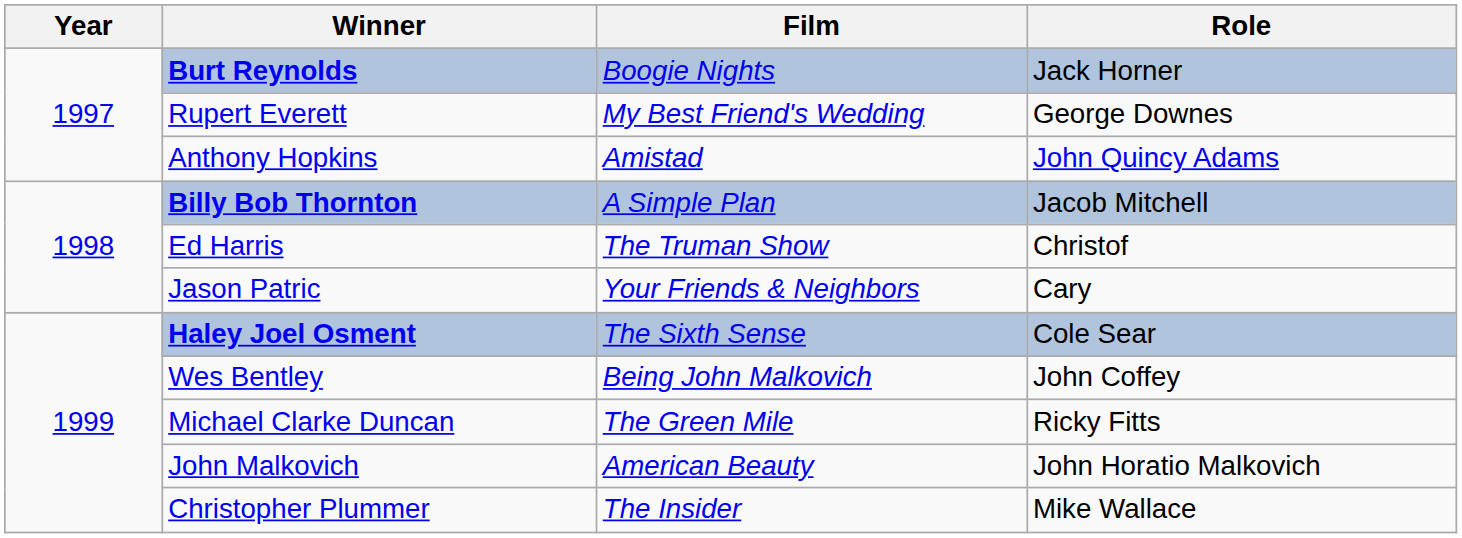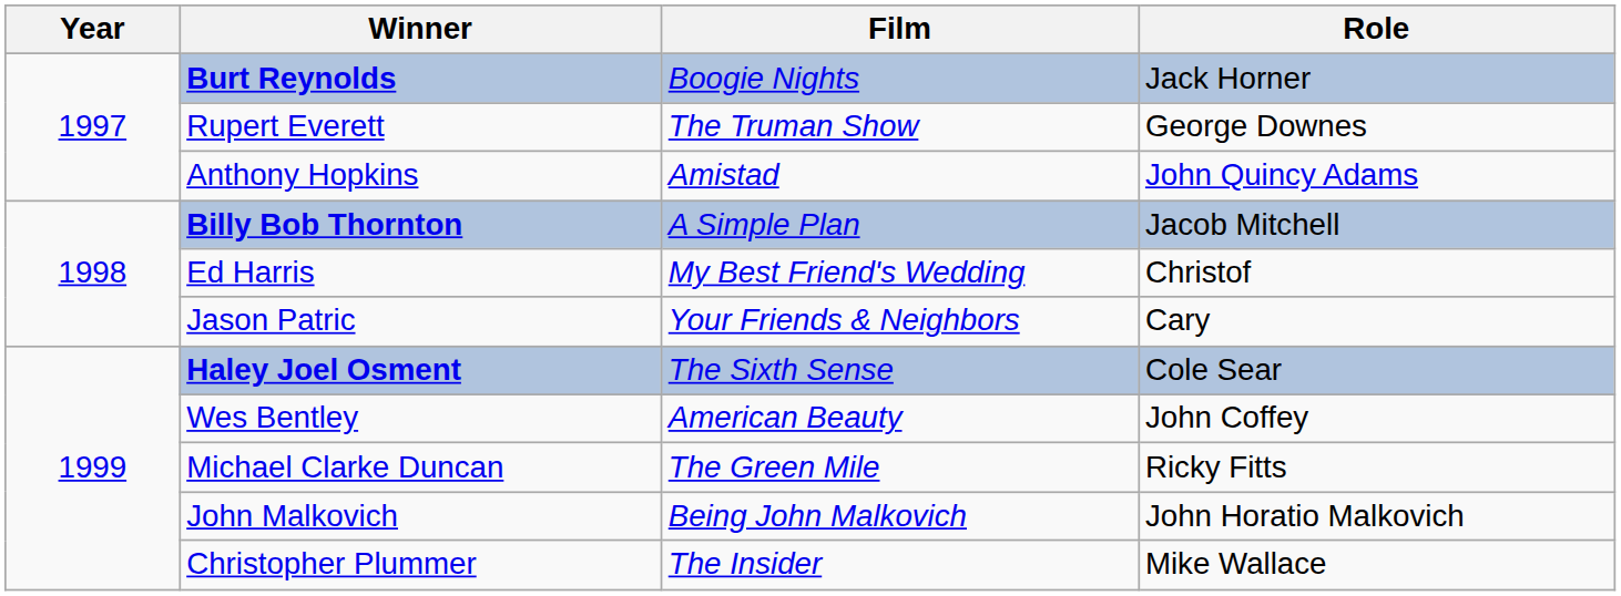Rupert Everett | Film: My Best Friend's Wedding -> The Truman Show
Ed Harris | Film: The Truman Show -> My Best Friend's Wedding
Wes Bentley | Film: Being John Malkovich -> American Beauty
John Malkovich | Film: American Beauty -> Being John Malkovich
